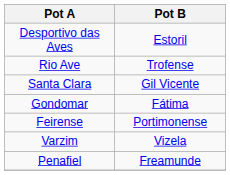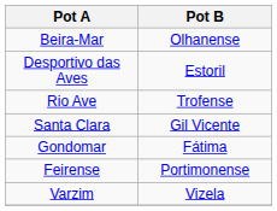+ row: Beira-Mar | Olhanense
- row: Penafiel | Freamunde
